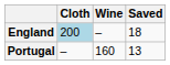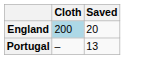- column: Wine | – | 160
England | Saved: 18 -> 20
